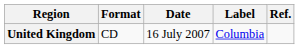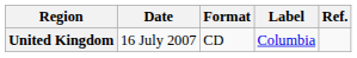columns swapped: Date <-> Format
